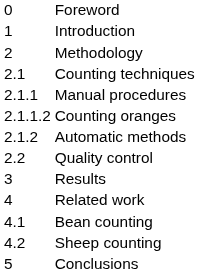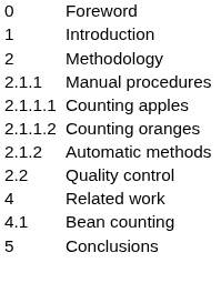- row: 2.1 | Counting techniques
+ row: 2.1.1.1 | Counting apples
- row: 3 | Results
- row: 4.2 | Sheep counting
